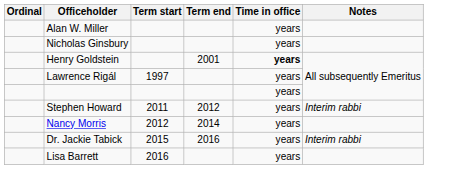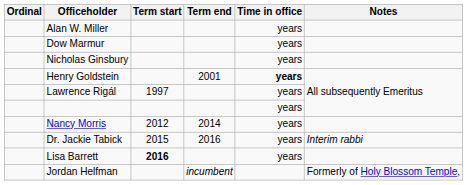+ row: Dow Marmur | years
- row: Stephen Howard | 2011 | 2012 | years | Interim rabbi
Lisa Barrett | Term start: normal -> bold
+ row: Jordan Helfman | incumbent | Formerly of Holy Blossom Temple,
